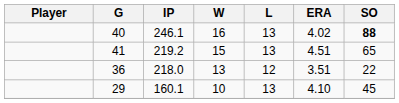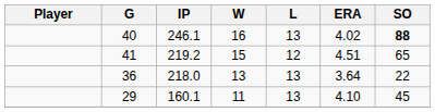41 | L: 13 -> 12
36 | L: 12 -> 13
36 | ERA: 3.51 -> 3.64
29 | W: 10 -> 11
